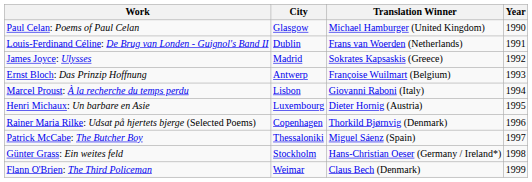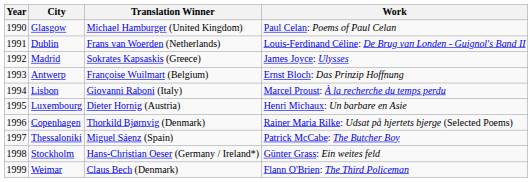columns swapped: Year <-> Work
